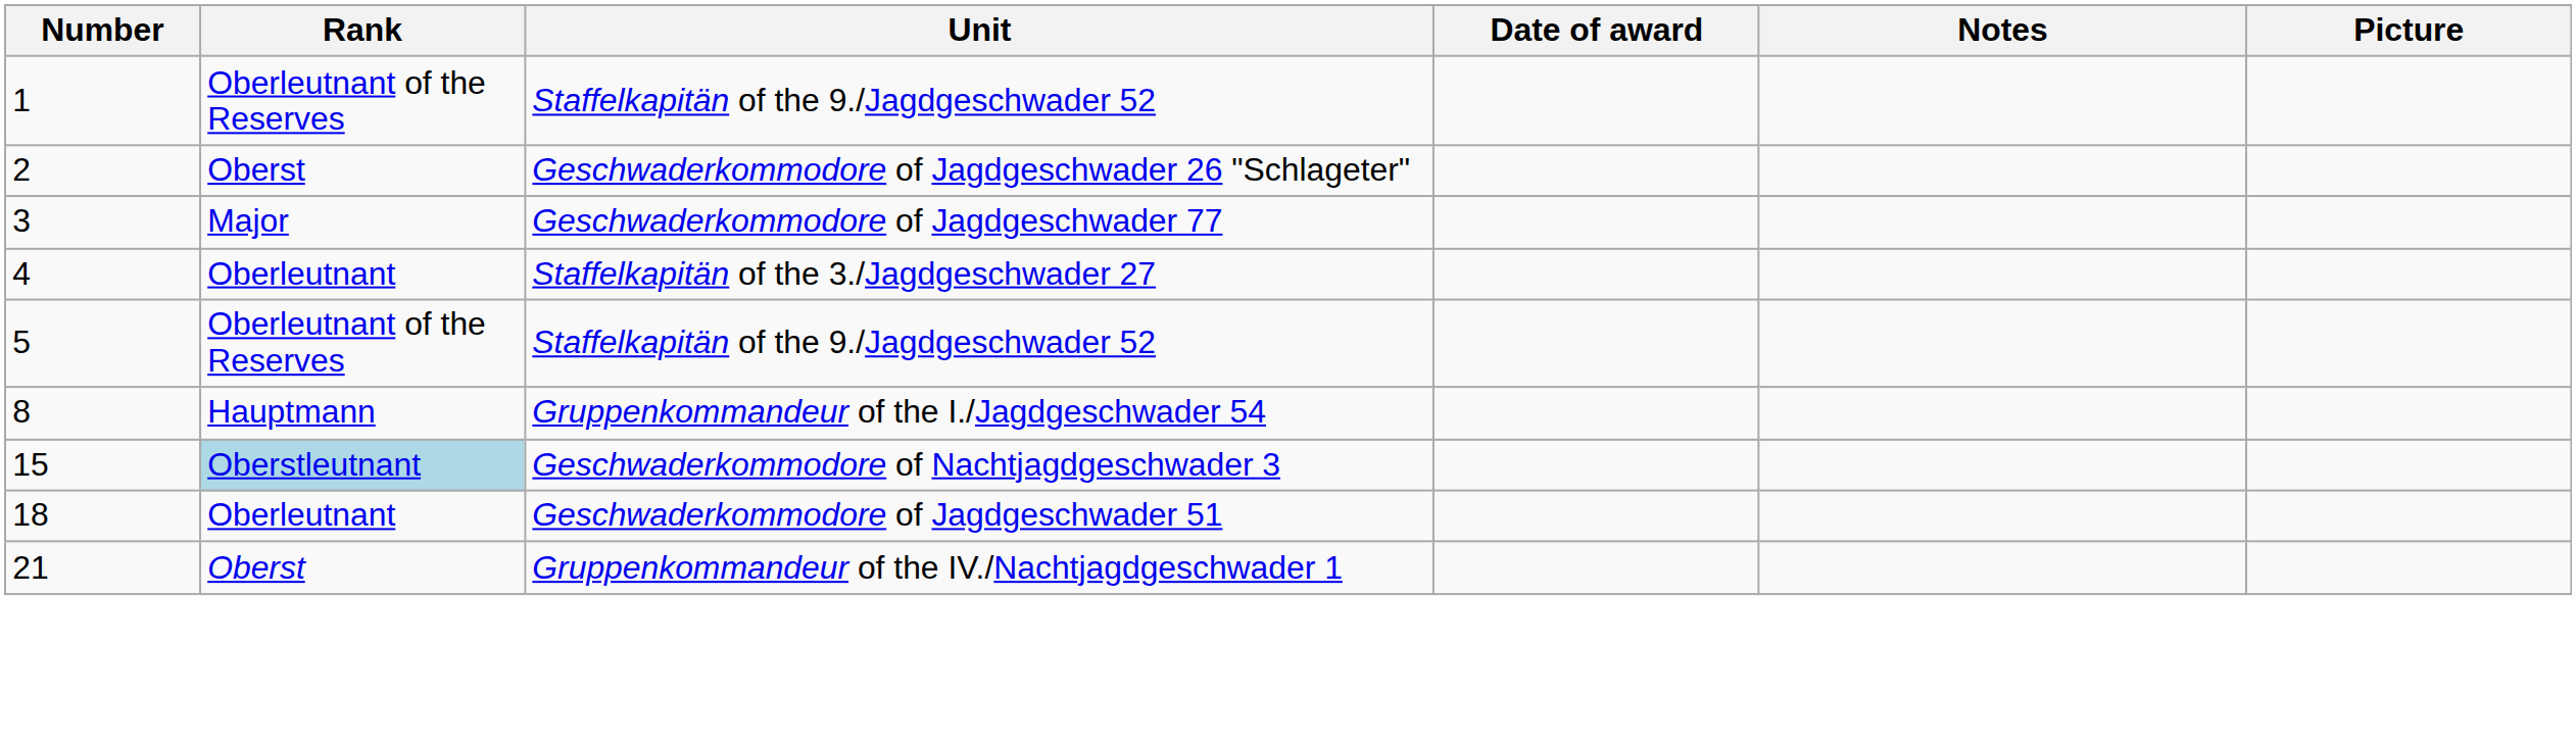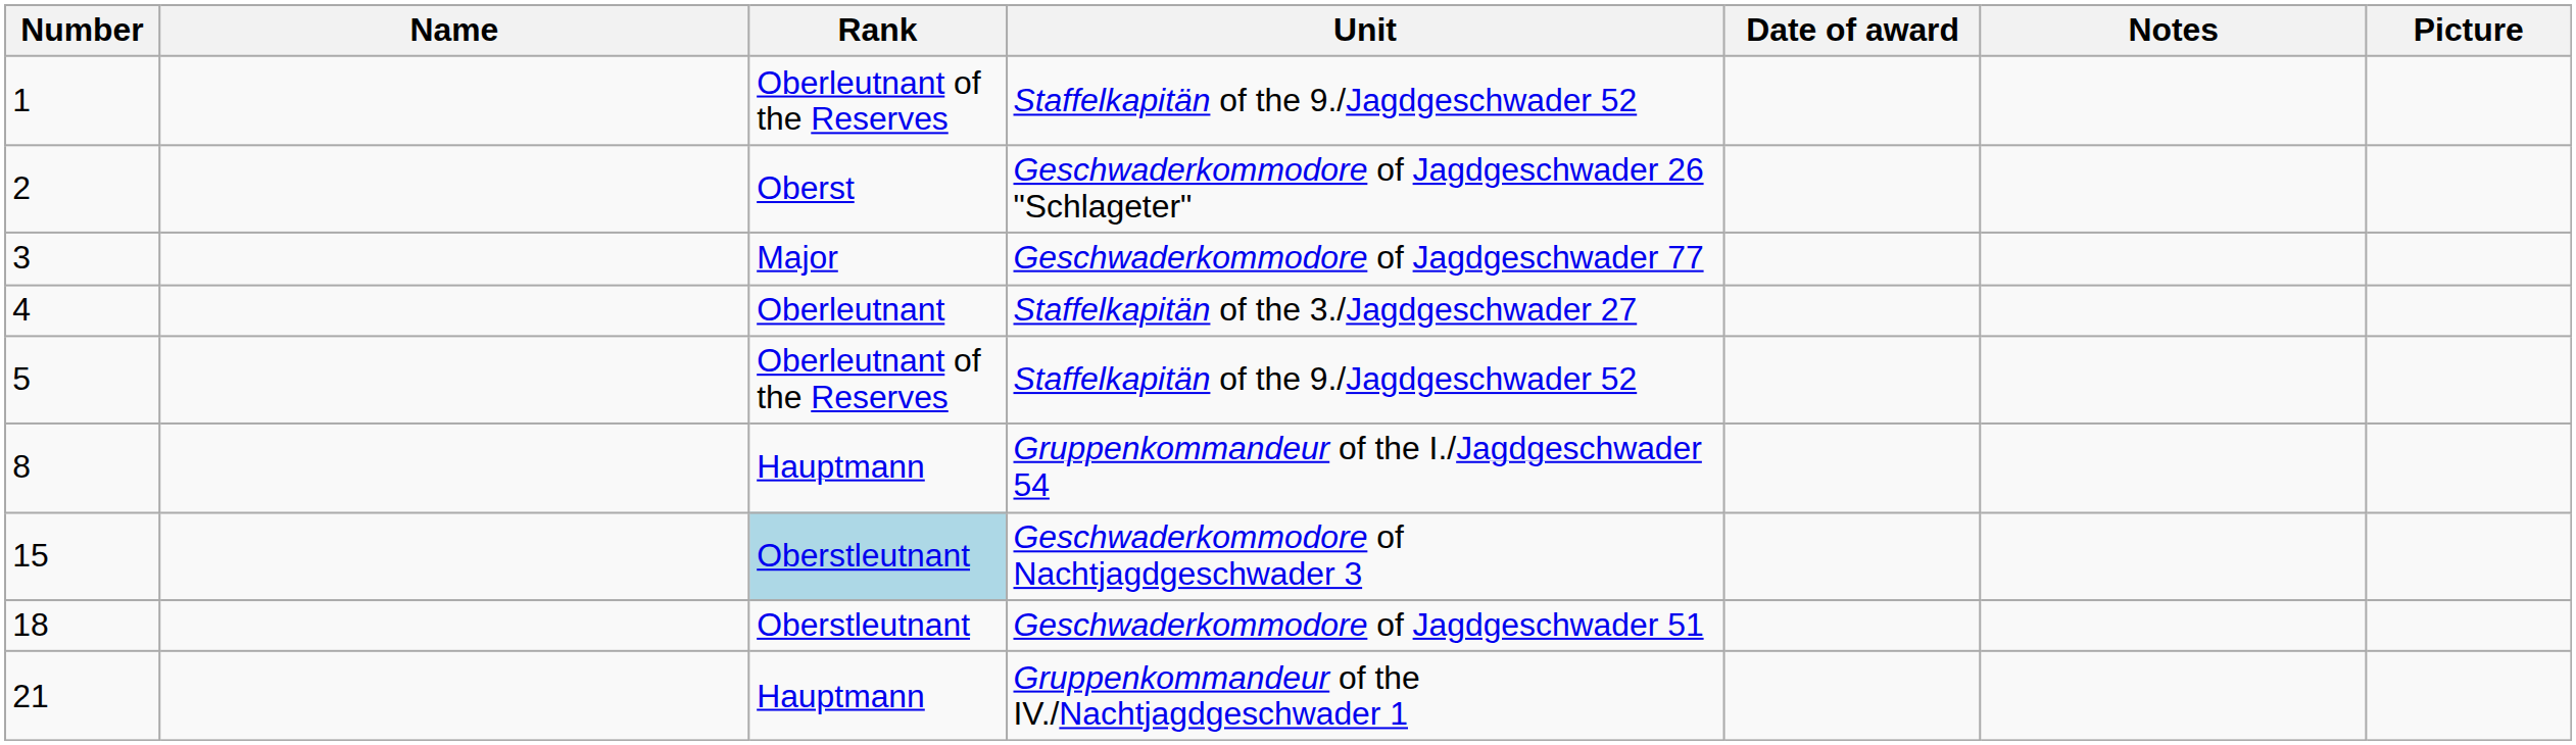+ column: Name
18 | Rank: Oberleutnant -> Oberstleutnant
21 | Rank: Oberst -> Hauptmann
